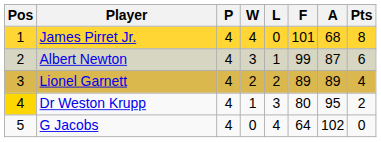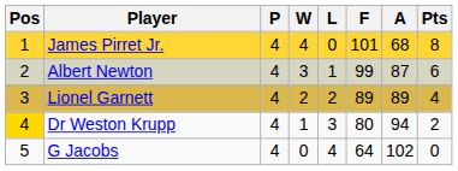Dr Weston Krupp | A: 95 -> 94
